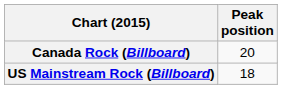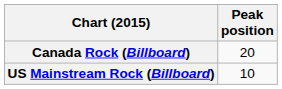US Mainstream Rock (Billboard) | Peak position: 18 -> 10
